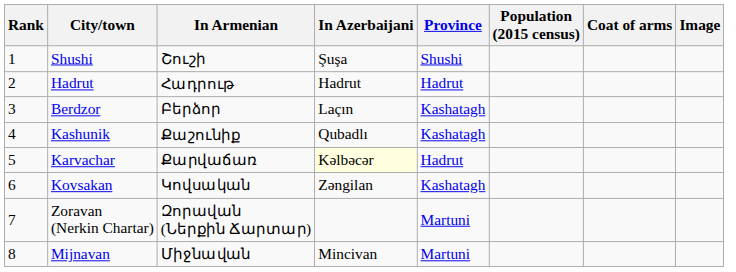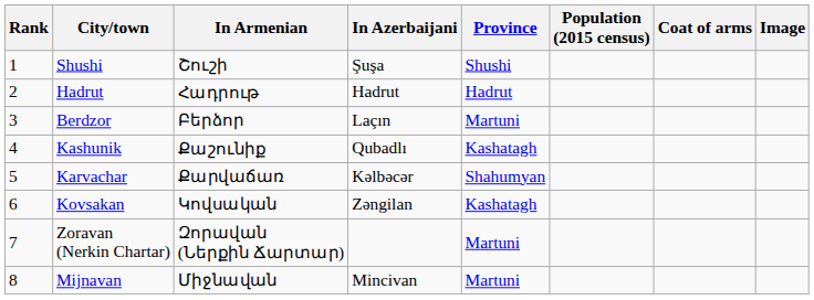Berdzor | Province: Kashatagh -> Martuni
Karvachar | In Azerbaijani: lightyellow background -> no background
Karvachar | Province: Hadrut -> Shahumyan
